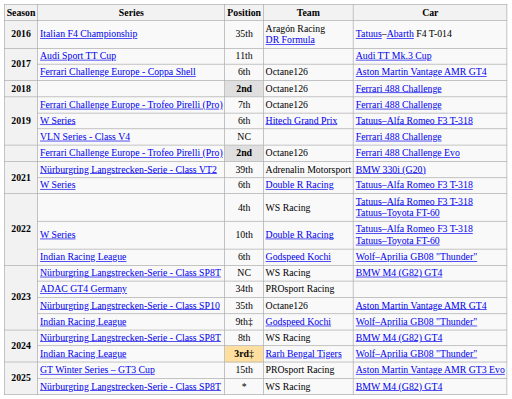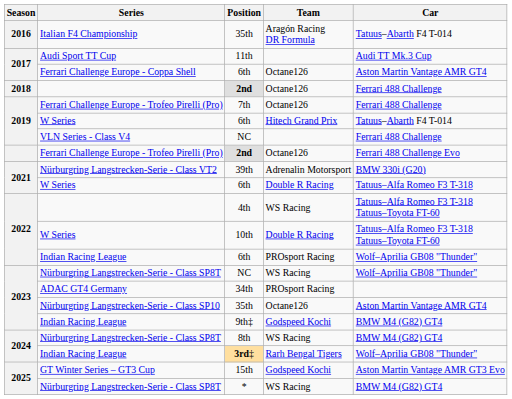2019 / 6th | Car: Tatuus–Alfa Romeo F3 T-318 -> Tatuus–Abarth F4 T-014
2022 / 6th | Team: Godspeed Kochi -> PROsport Racing
2023 / NC | Car: BMW M4 (G82) GT4 -> Wolf–Aprilia GB08 "Thunder"
9th‡ | Car: Wolf–Aprilia GB08 "Thunder" -> BMW M4 (G82) GT4
15th | Team: PROsport Racing -> Godspeed Kochi
